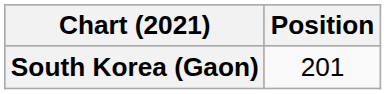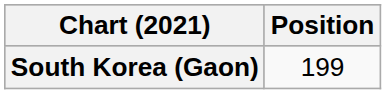South Korea (Gaon) | Position: 201 -> 199
